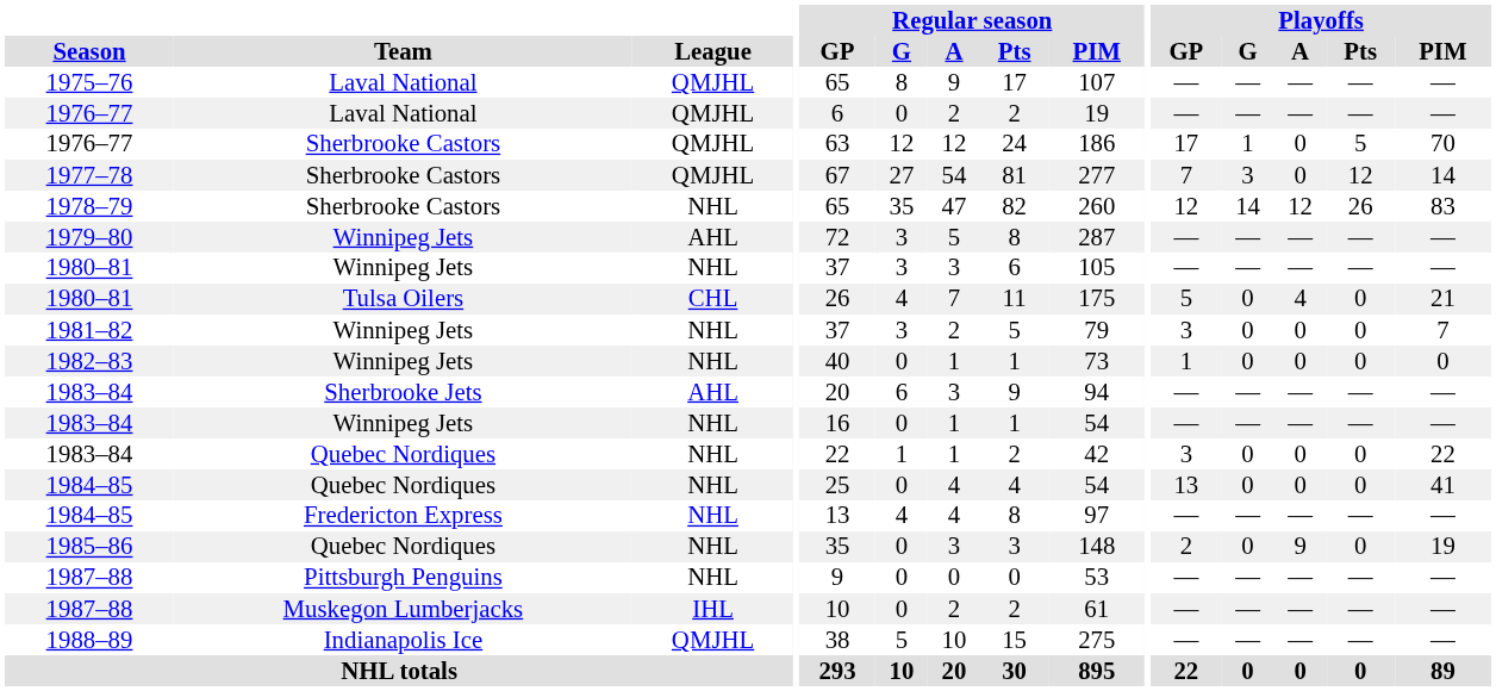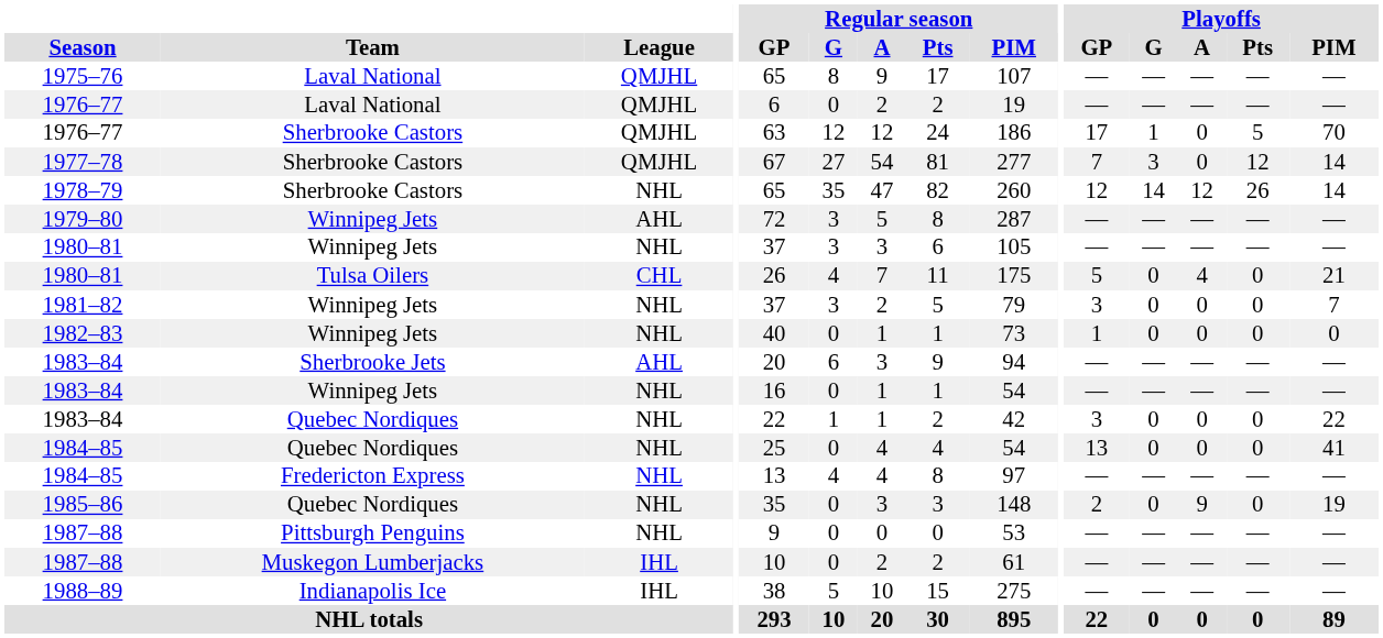1978–79 | Playoffs / PIM: 83 -> 14
1988–89 | League: QMJHL -> IHL
